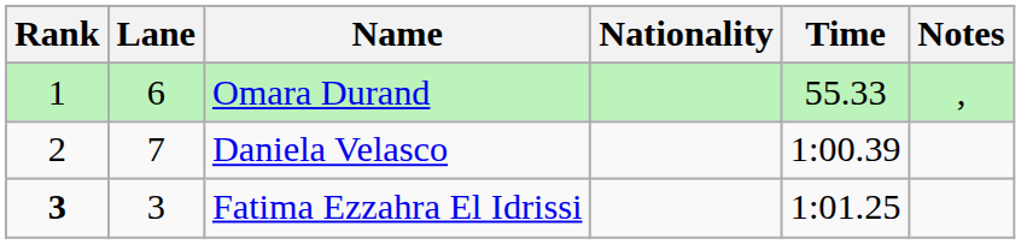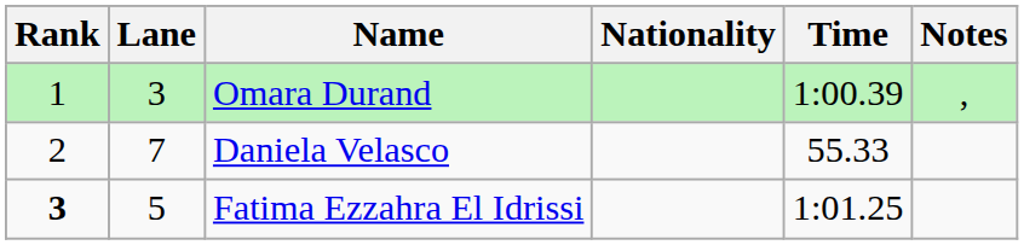Omara Durand | Lane: 6 -> 3
Omara Durand | Time: 55.33 -> 1:00.39
Daniela Velasco | Time: 1:00.39 -> 55.33
Fatima Ezzahra El Idrissi | Lane: 3 -> 5
